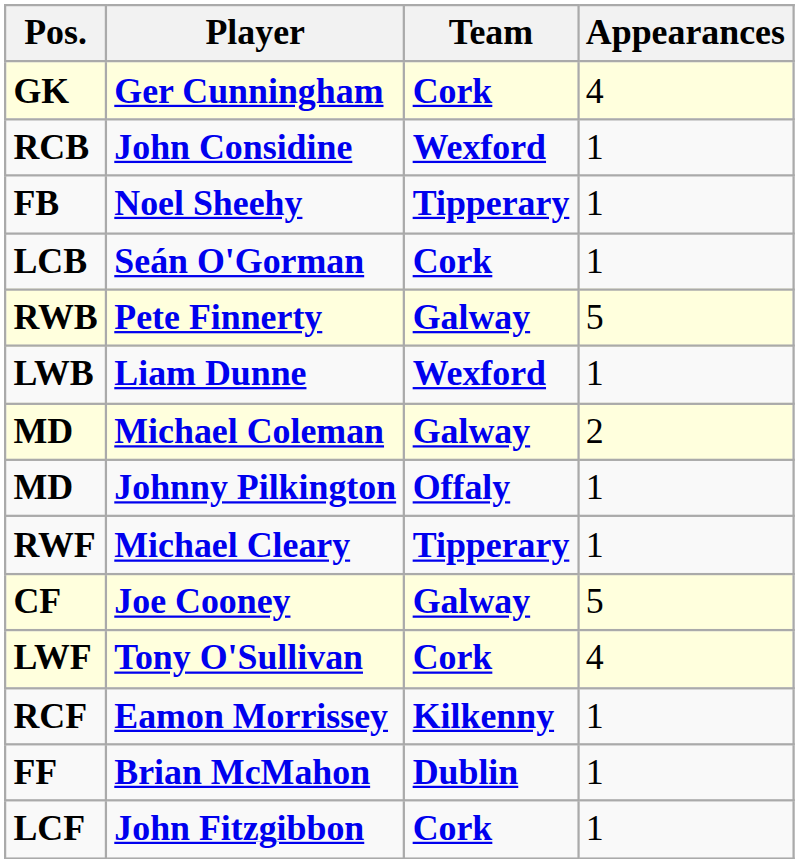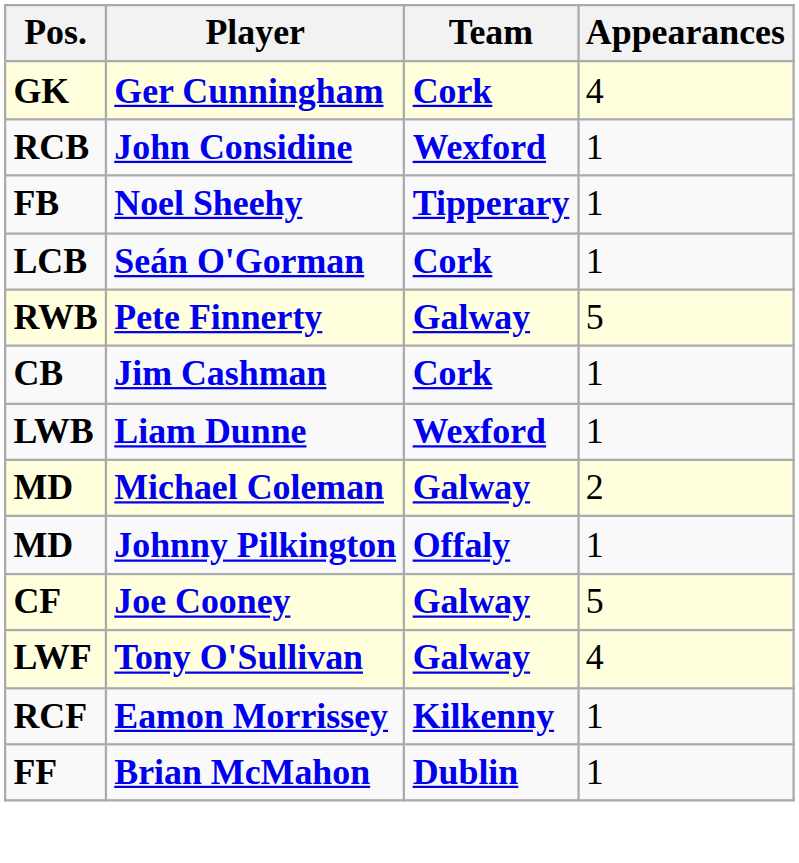+ row: CB | Jim Cashman | Cork | 1
- row: RWF | Michael Cleary | Tipperary | 1
Tony O'Sullivan | Team: Cork -> Galway
- row: LCF | John Fitzgibbon | Cork | 1
